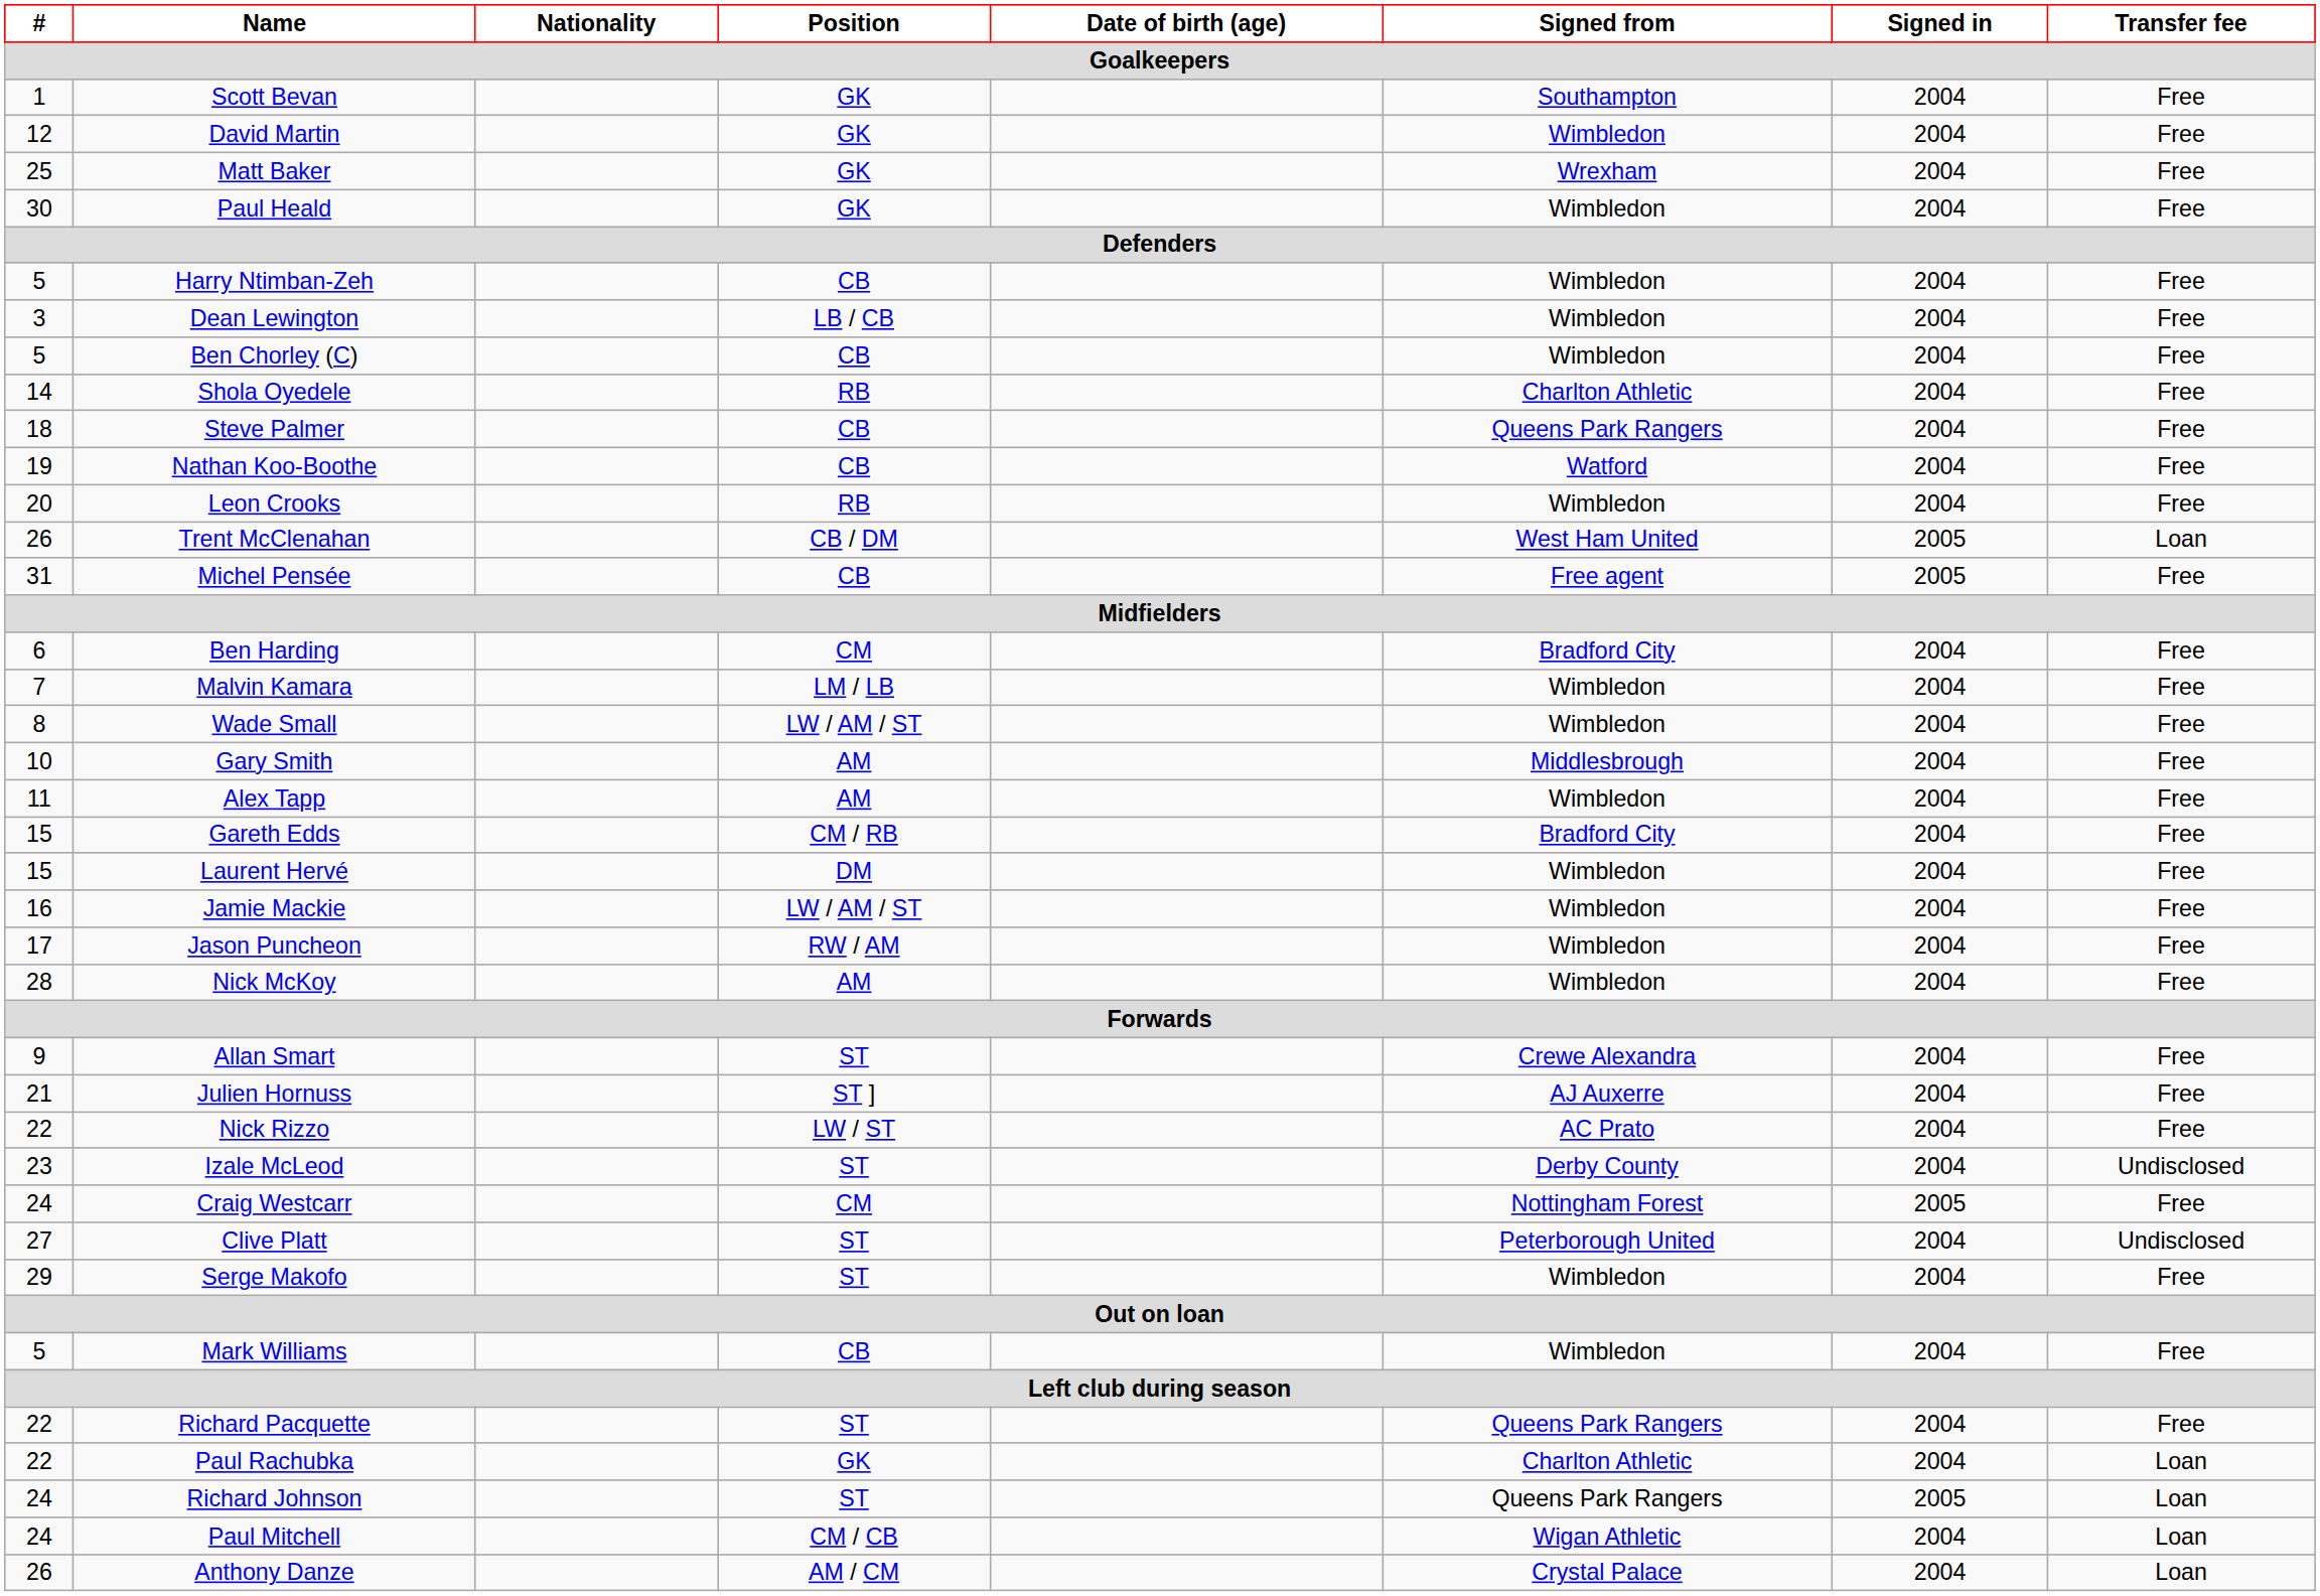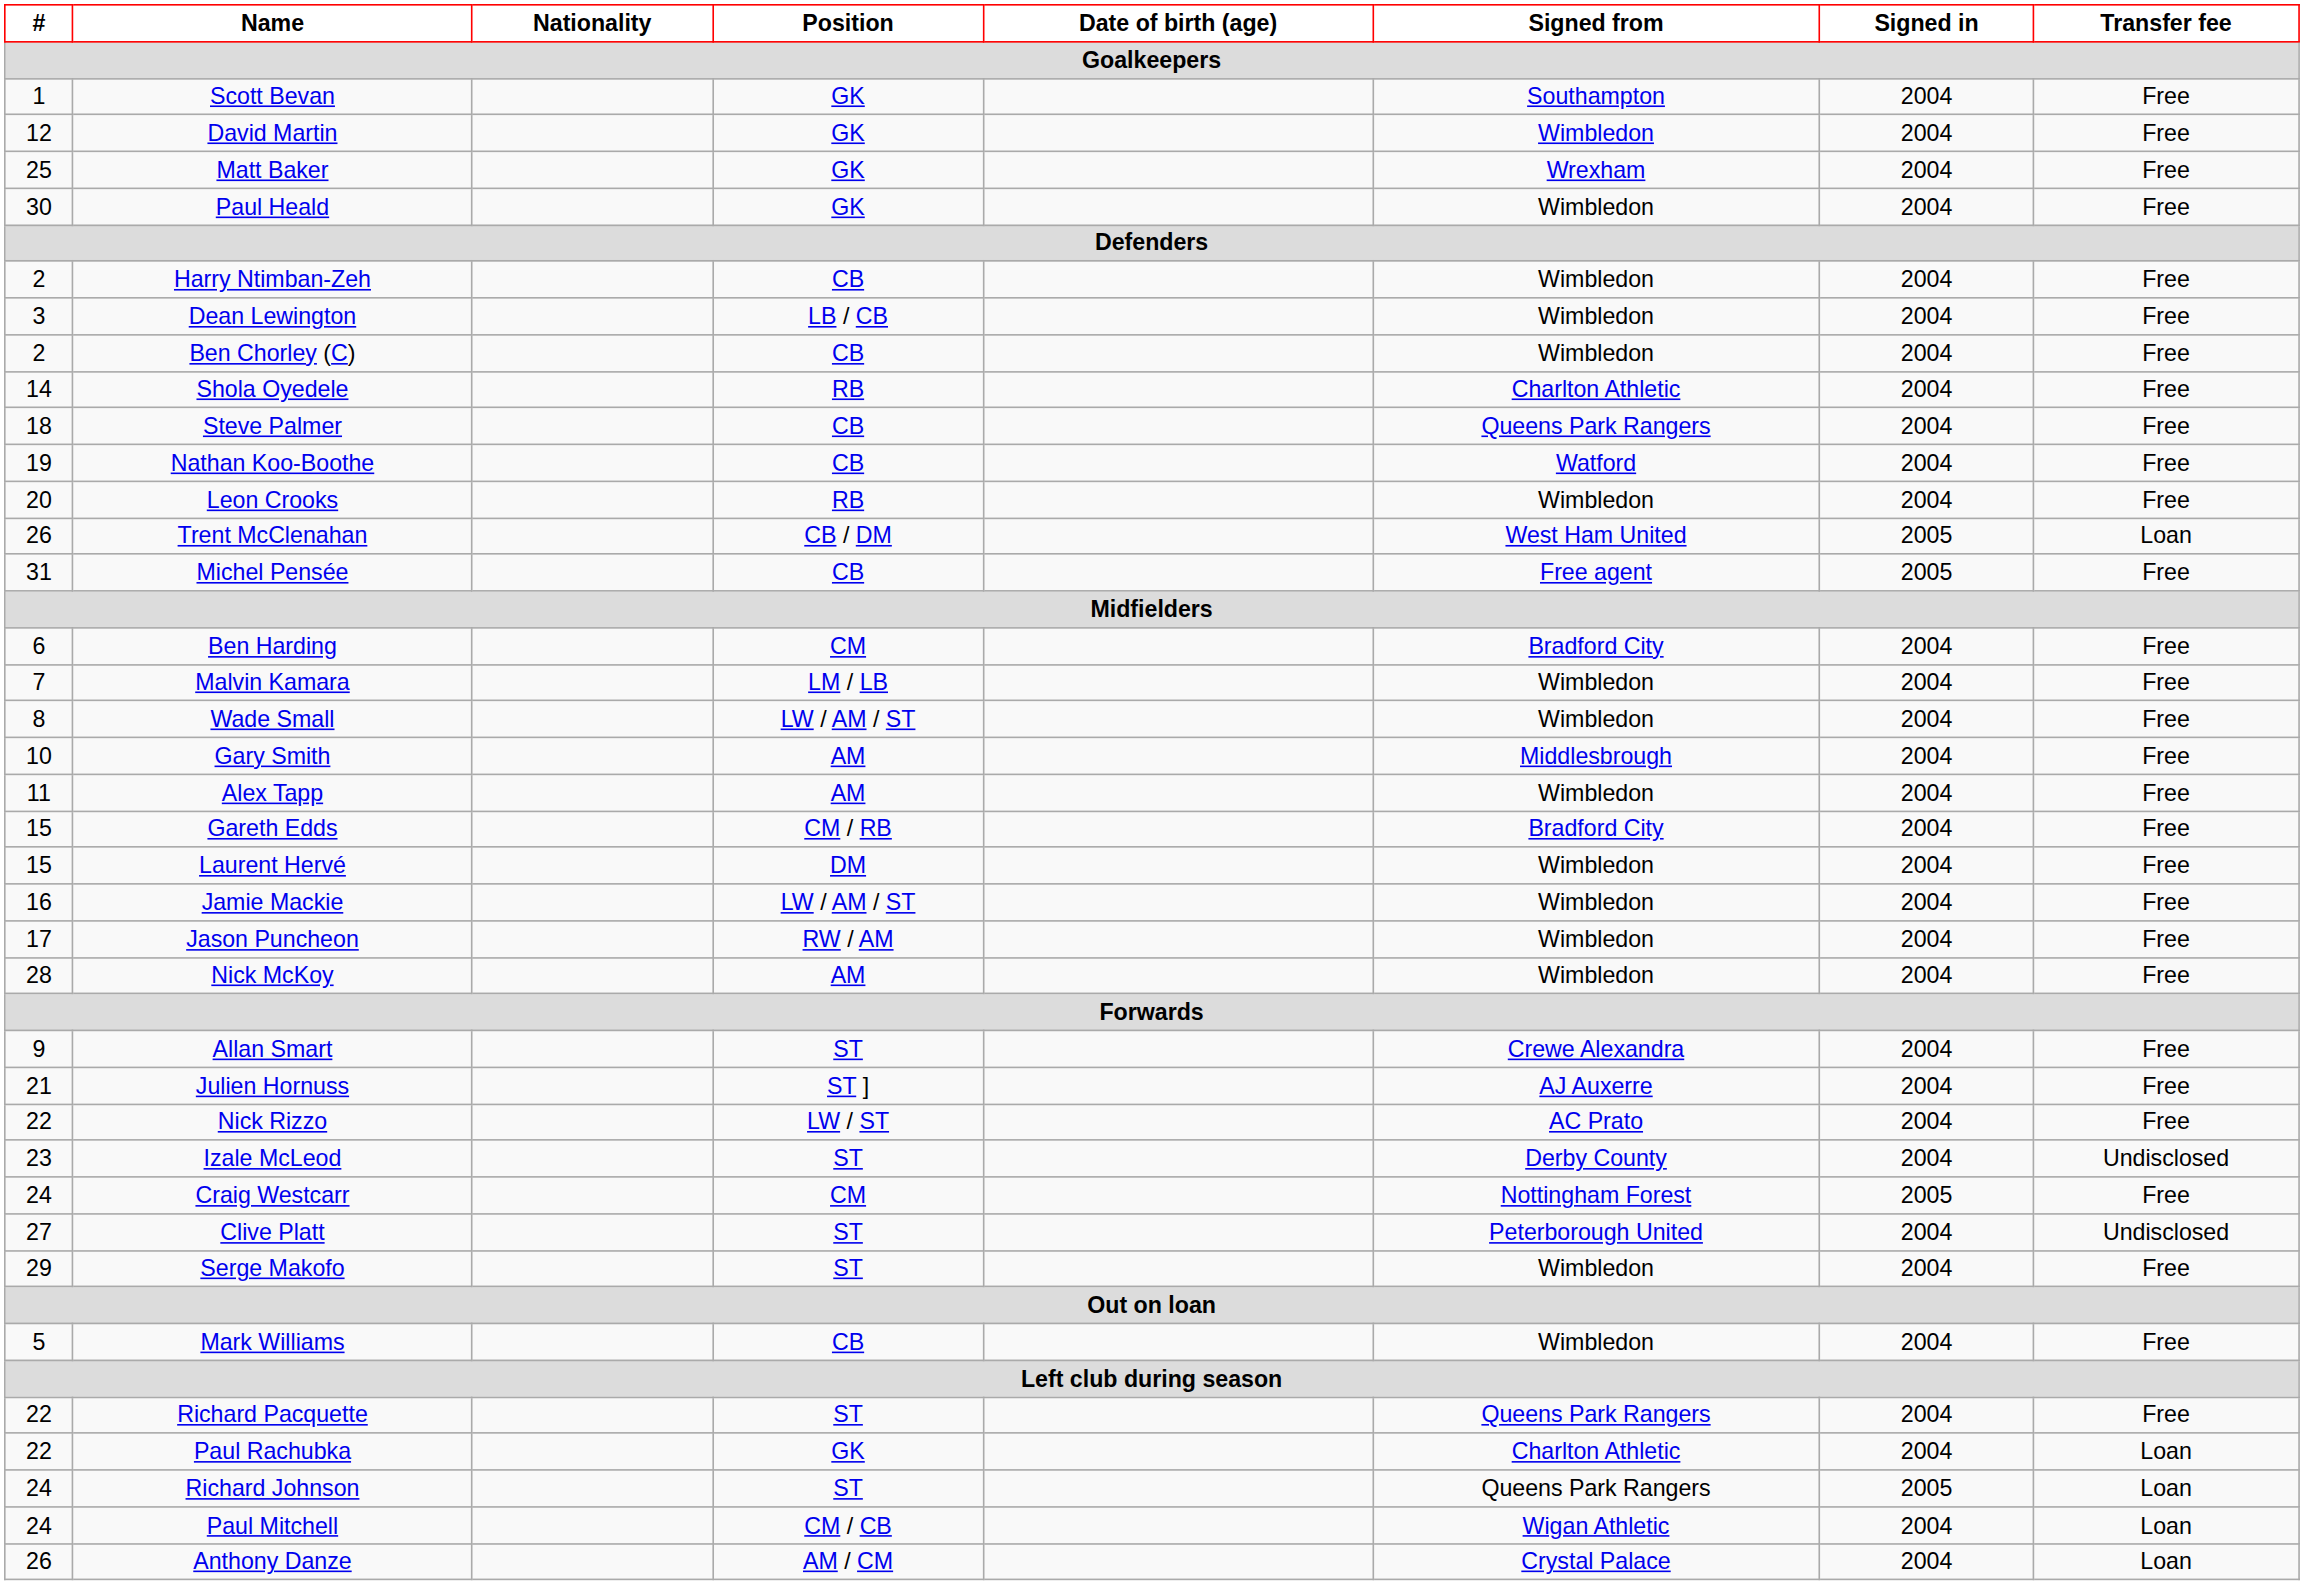Harry Ntimban-Zeh | #: 5 -> 2
Ben Chorley (C) | #: 5 -> 2
